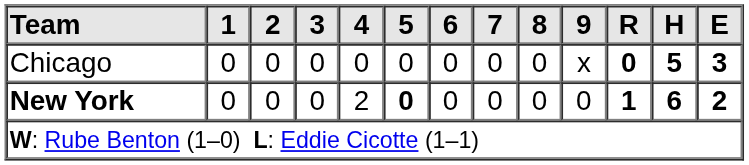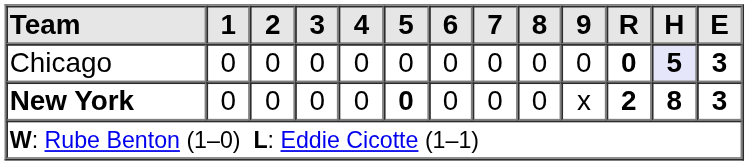Chicago | 9: x -> 0
Chicago | H: no background -> lavender background
New York | 4: 2 -> 0
New York | 9: 0 -> x
New York | R: 1 -> 2
New York | H: 6 -> 8
New York | E: 2 -> 3
